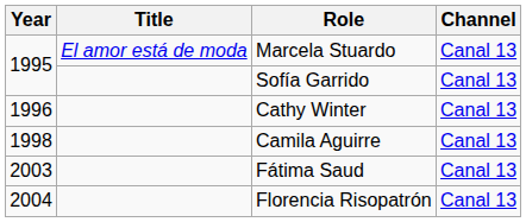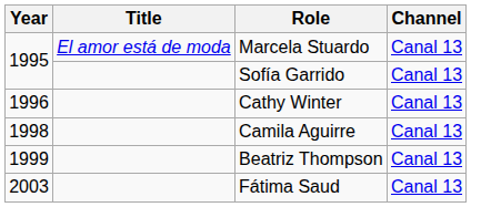+ row: 1999 | Beatriz Thompson | Canal 13
- row: 2004 | Florencia Risopatrón | Canal 13
